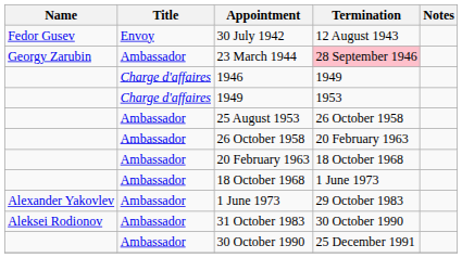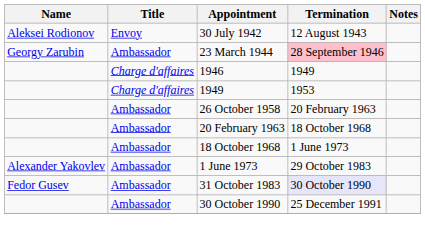30 July 1942 | Name: Fedor Gusev -> Aleksei Rodionov
- row: Ambassador | 25 August 1953 | 26 October 1958
31 October 1983 | Name: Aleksei Rodionov -> Fedor Gusev
31 October 1983 | Termination: no background -> lavender background
